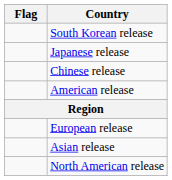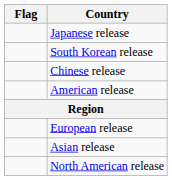rows swapped: Japanese release <-> South Korean release
